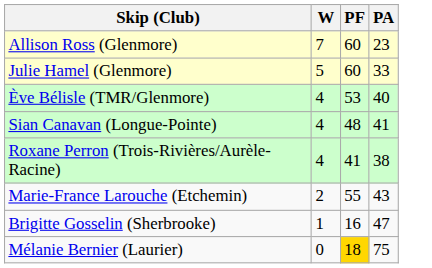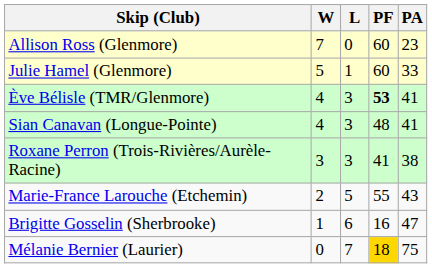+ column: L | 0 | 1 | 3 | 3 | 3 | 5 | 6 | 7
Ève Bélisle (TMR/Glenmore) | PF: normal -> bold
Ève Bélisle (TMR/Glenmore) | PA: 40 -> 41
Roxane Perron (Trois-Rivières/Aurèle-Racine) | W: 4 -> 3
